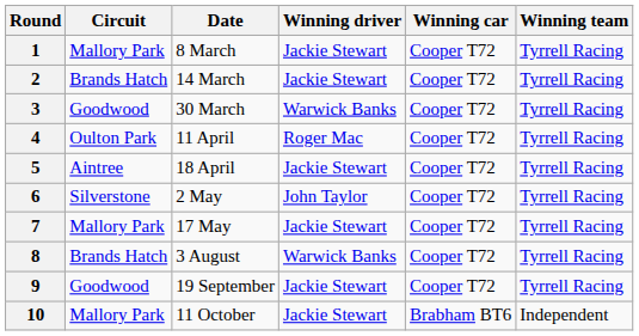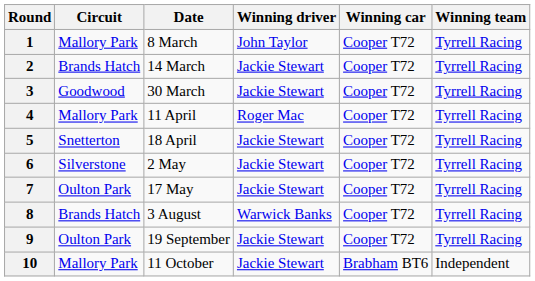1 | Winning driver: Jackie Stewart -> John Taylor
3 | Winning driver: Warwick Banks -> Jackie Stewart
4 | Circuit: Oulton Park -> Mallory Park
5 | Circuit: Aintree -> Snetterton
6 | Winning driver: John Taylor -> Jackie Stewart
7 | Circuit: Mallory Park -> Oulton Park
9 | Circuit: Goodwood -> Oulton Park
